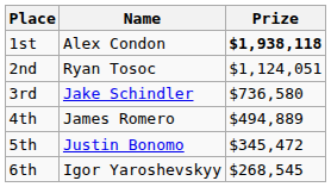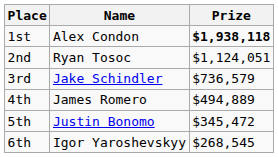3rd | Prize: $736,580 -> $736,579
